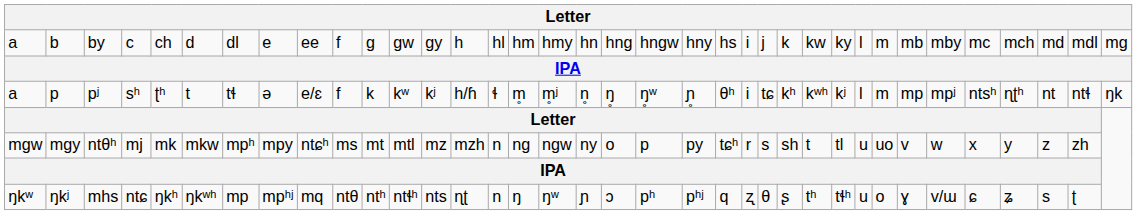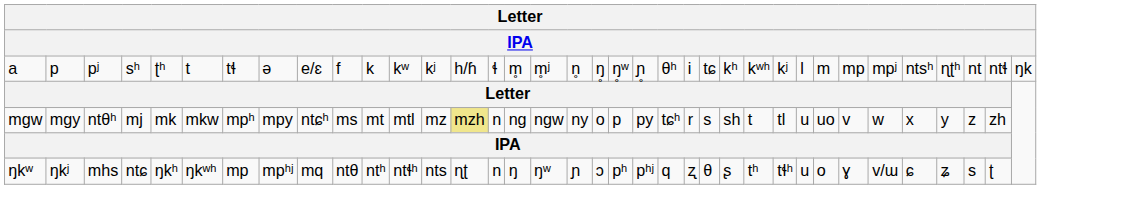- row: a | b | by | c | ch | d | dl | e | ee | f | g | gw | gy | h | hl | hm | hmy | hn | hng | hngw | hny | hs | i | j | k | kw | ky | l | m | mb | mby | mc | mch | md | mdl | mg
mgy | column 14: no background -> khaki background
